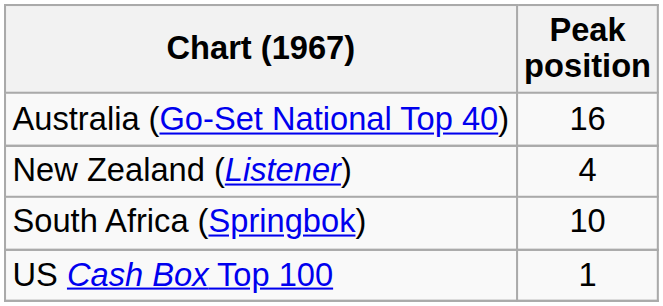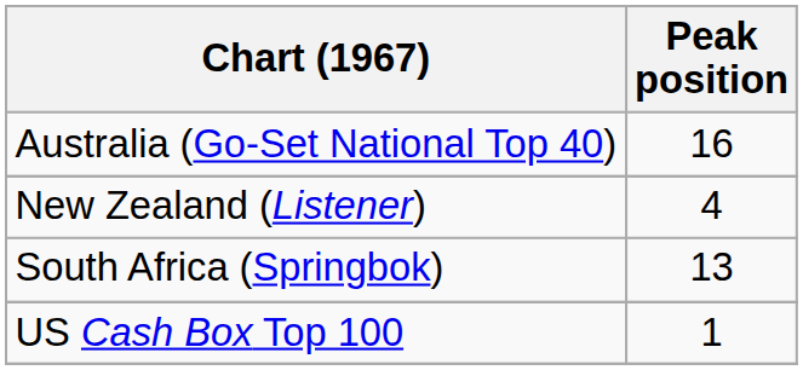South Africa (Springbok) | Peak position: 10 -> 13
